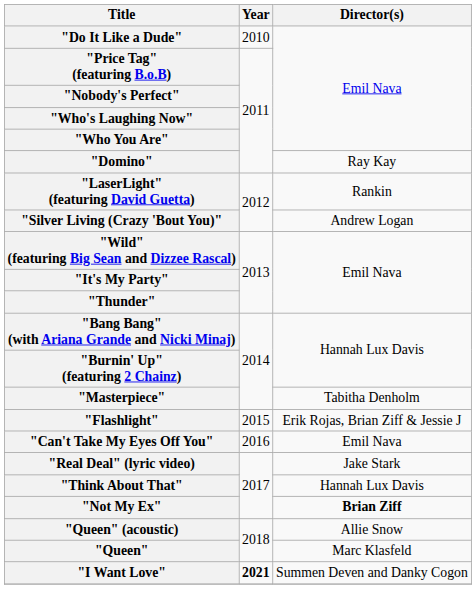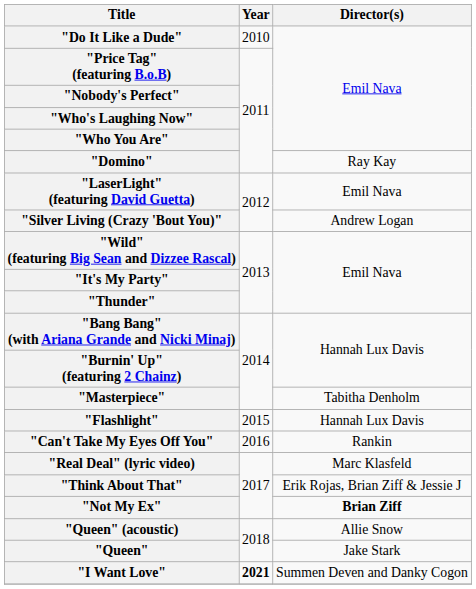"LaserLight" (featuring David Guetta) | Director(s): Rankin -> Emil Nava
"Flashlight" | Director(s): Erik Rojas, Brian Ziff & Jessie J -> Hannah Lux Davis
"Can't Take My Eyes Off You" | Director(s): Emil Nava -> Rankin
"Real Deal" (lyric video) | Director(s): Jake Stark -> Marc Klasfeld
"Think About That" | Director(s): Hannah Lux Davis -> Erik Rojas, Brian Ziff & Jessie J
"Queen" | Director(s): Marc Klasfeld -> Jake Stark
